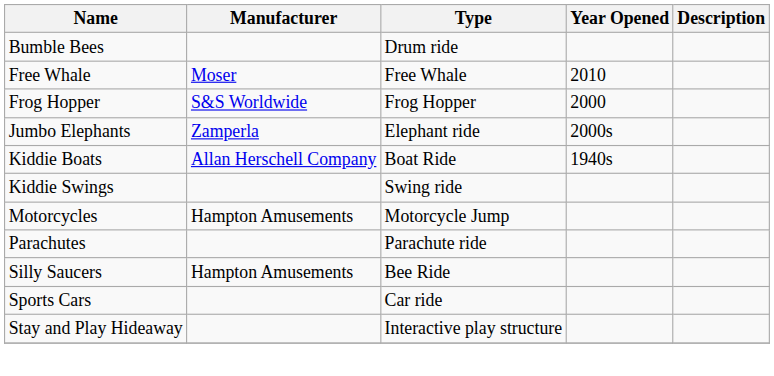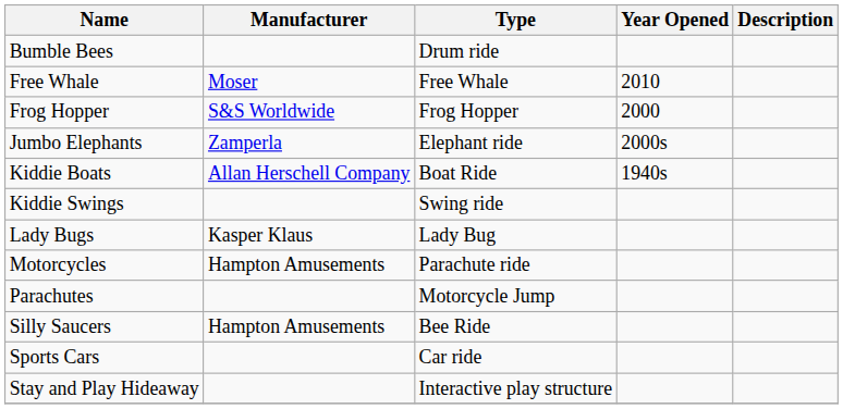+ row: Lady Bugs | Kasper Klaus | Lady Bug
Motorcycles | Type: Motorcycle Jump -> Parachute ride
Parachutes | Type: Parachute ride -> Motorcycle Jump
